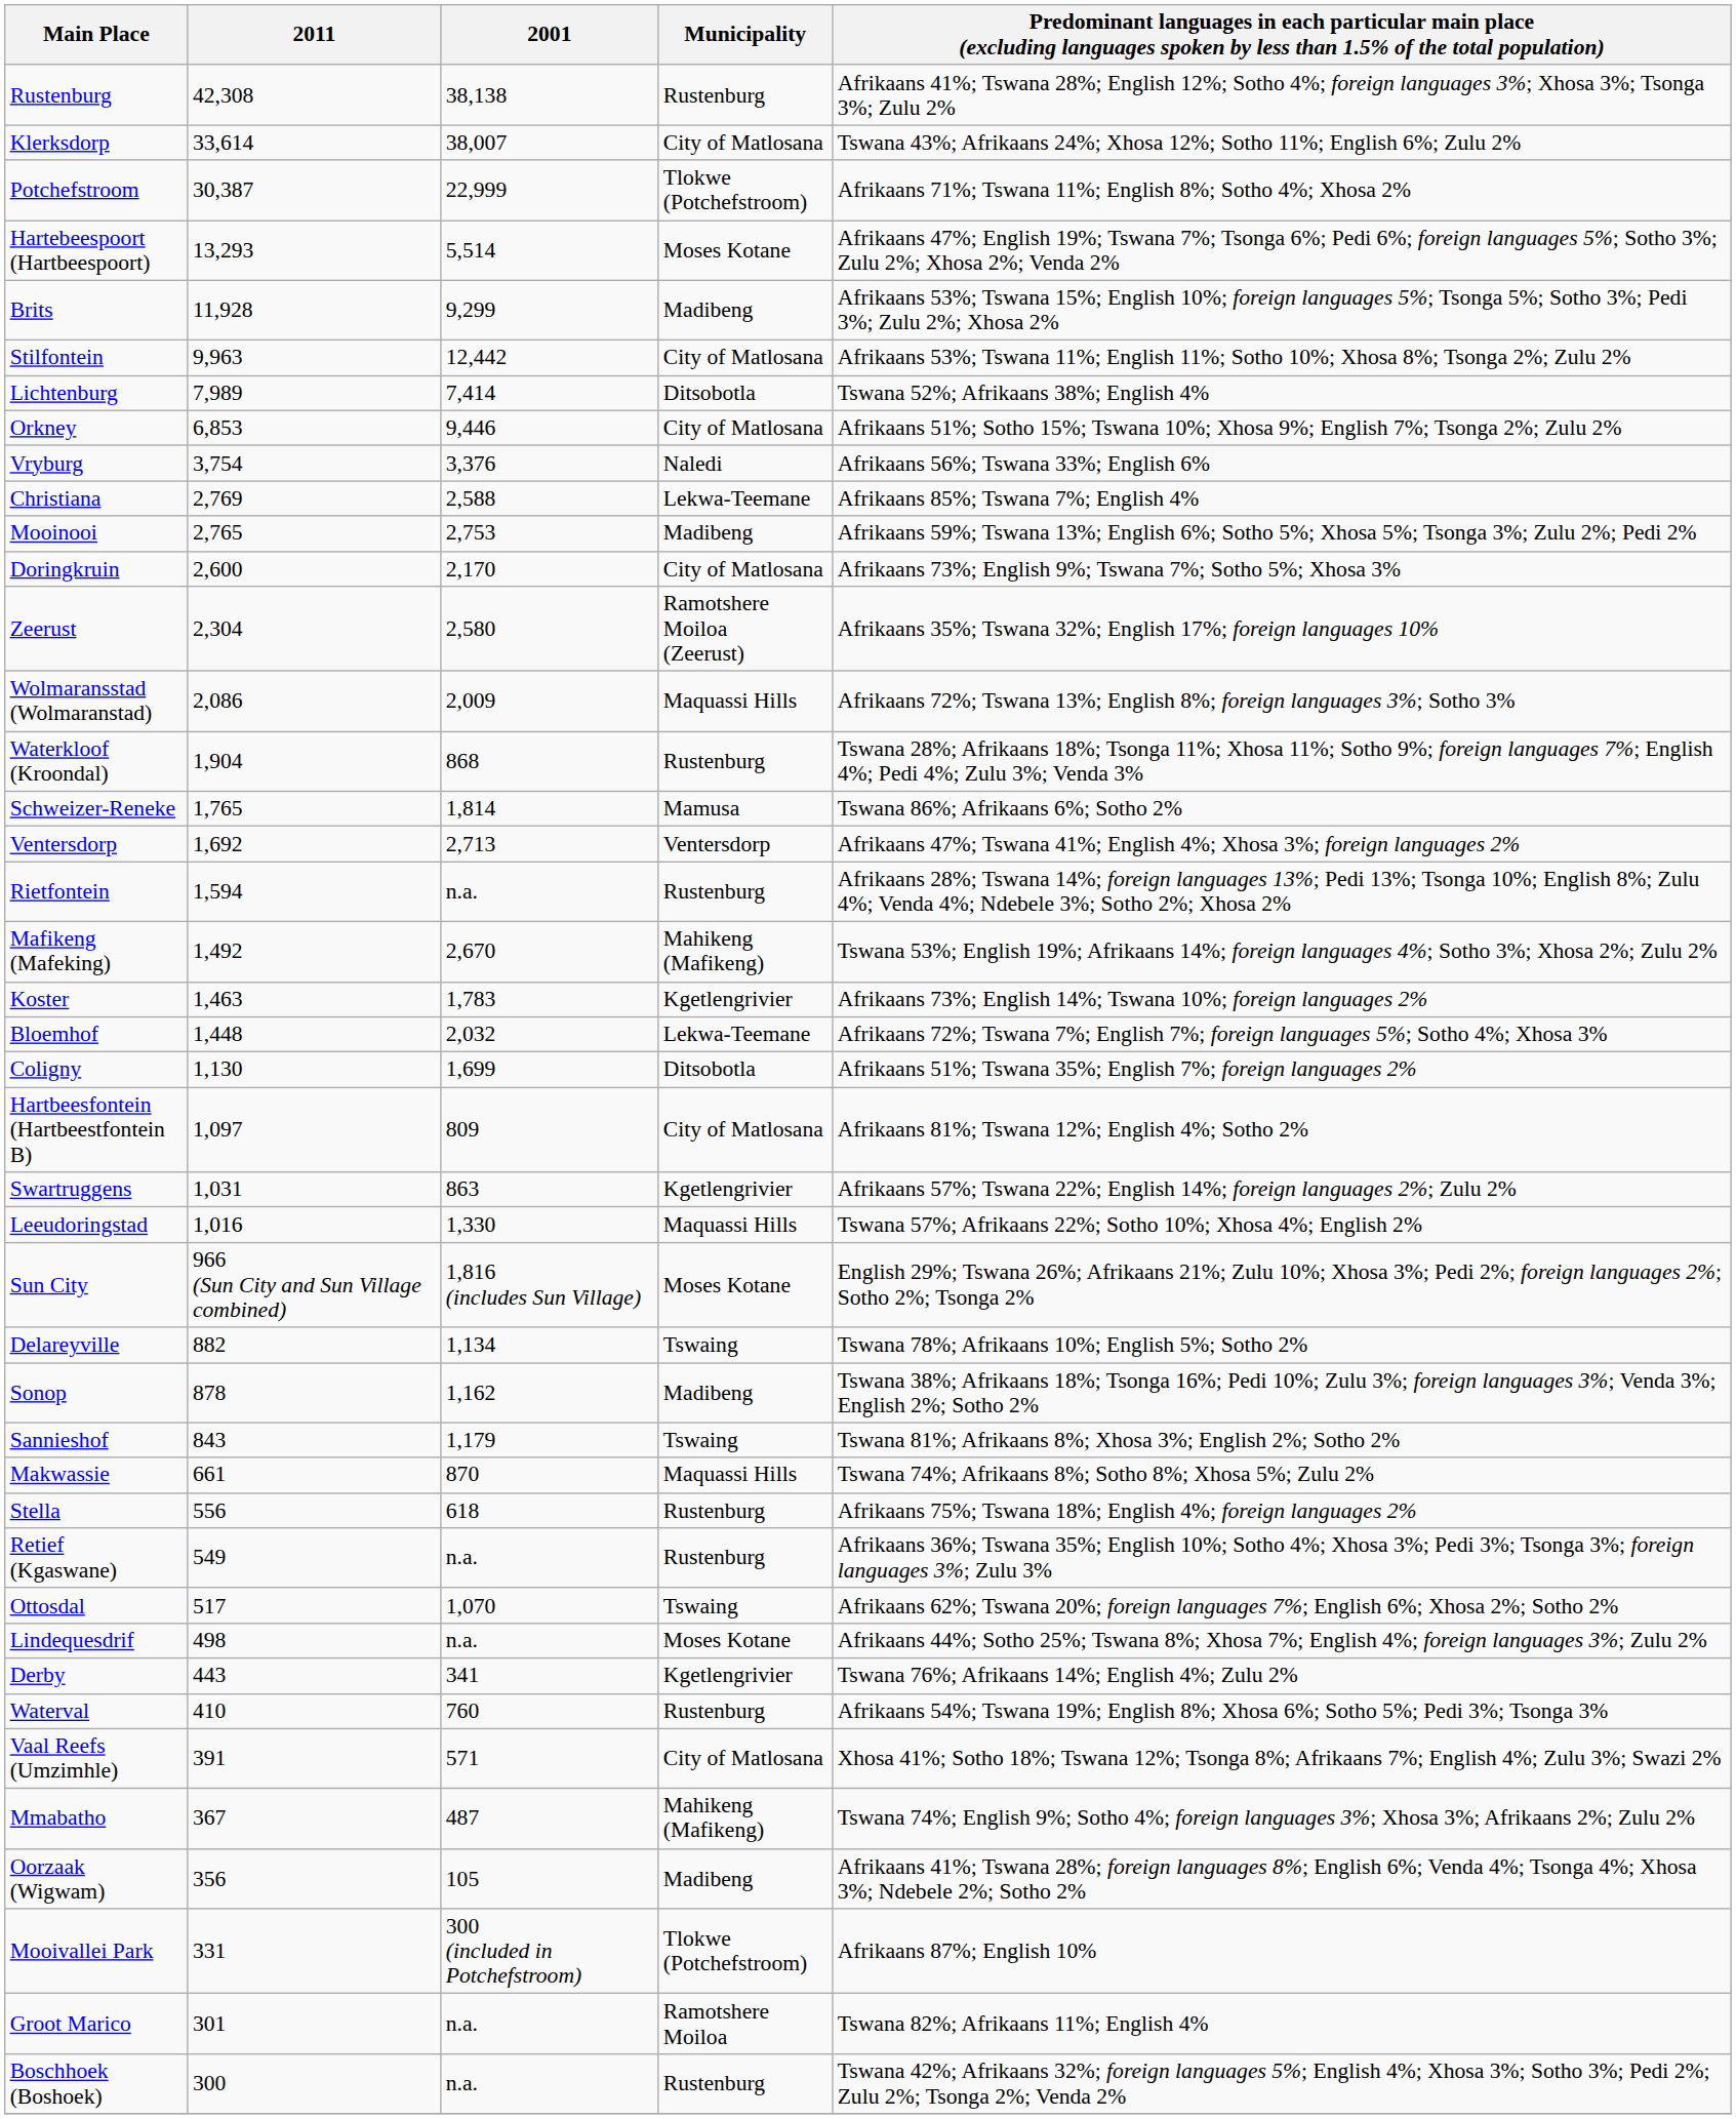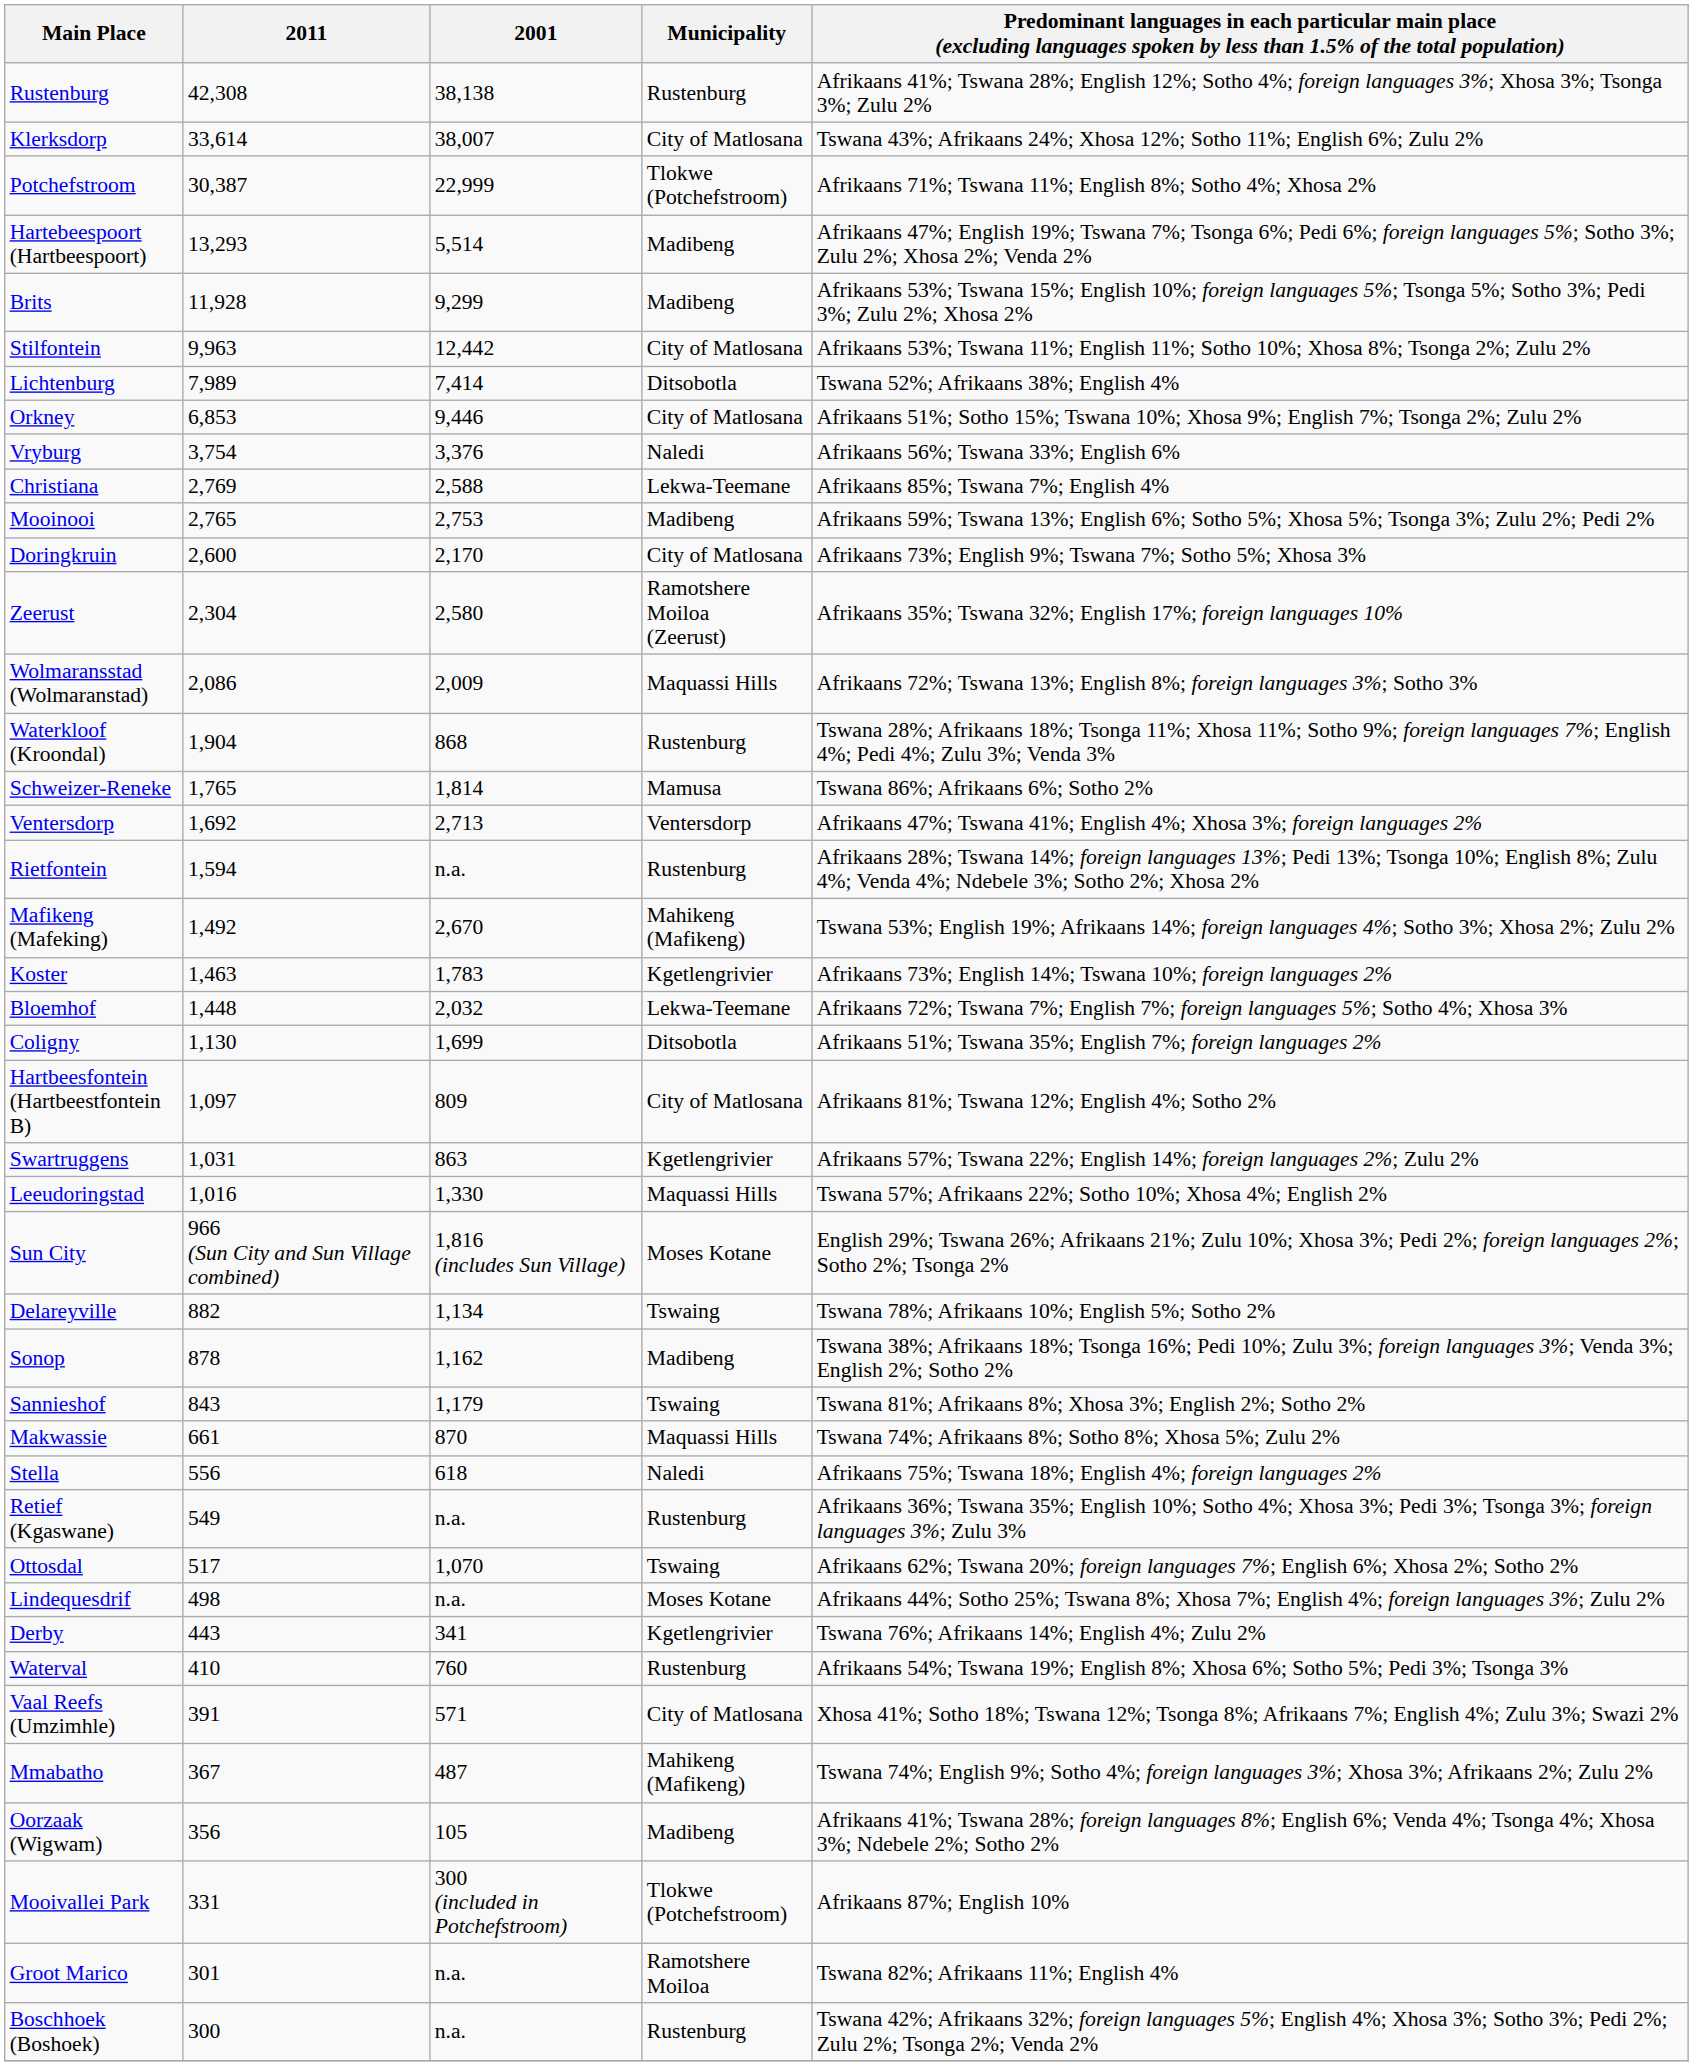Hartebeespoort (Hartbeespoort) | Municipality: Moses Kotane -> Madibeng
Stella | Municipality: Rustenburg -> Naledi
